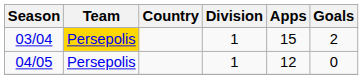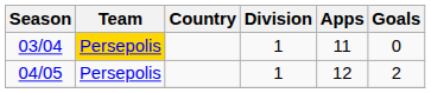03/04 | Apps: 15 -> 11
03/04 | Goals: 2 -> 0
04/05 | Goals: 0 -> 2
